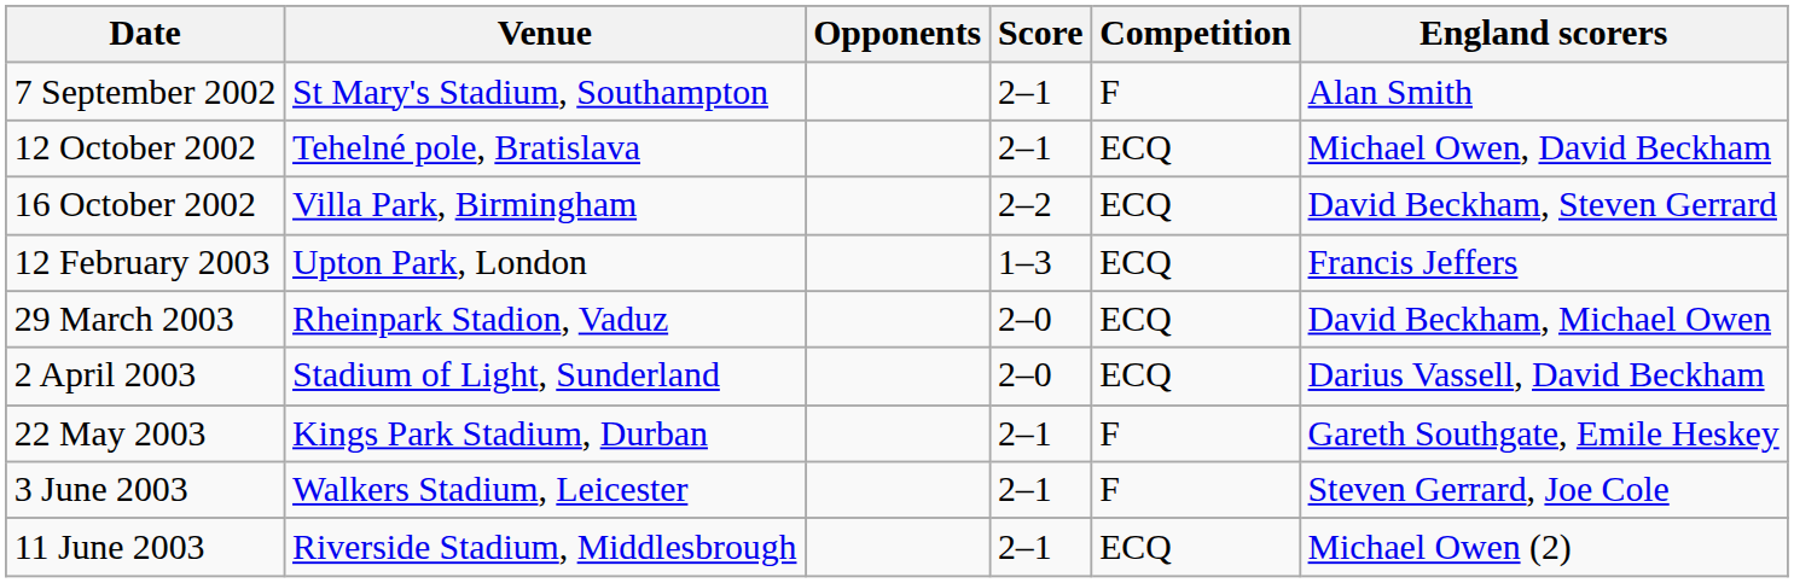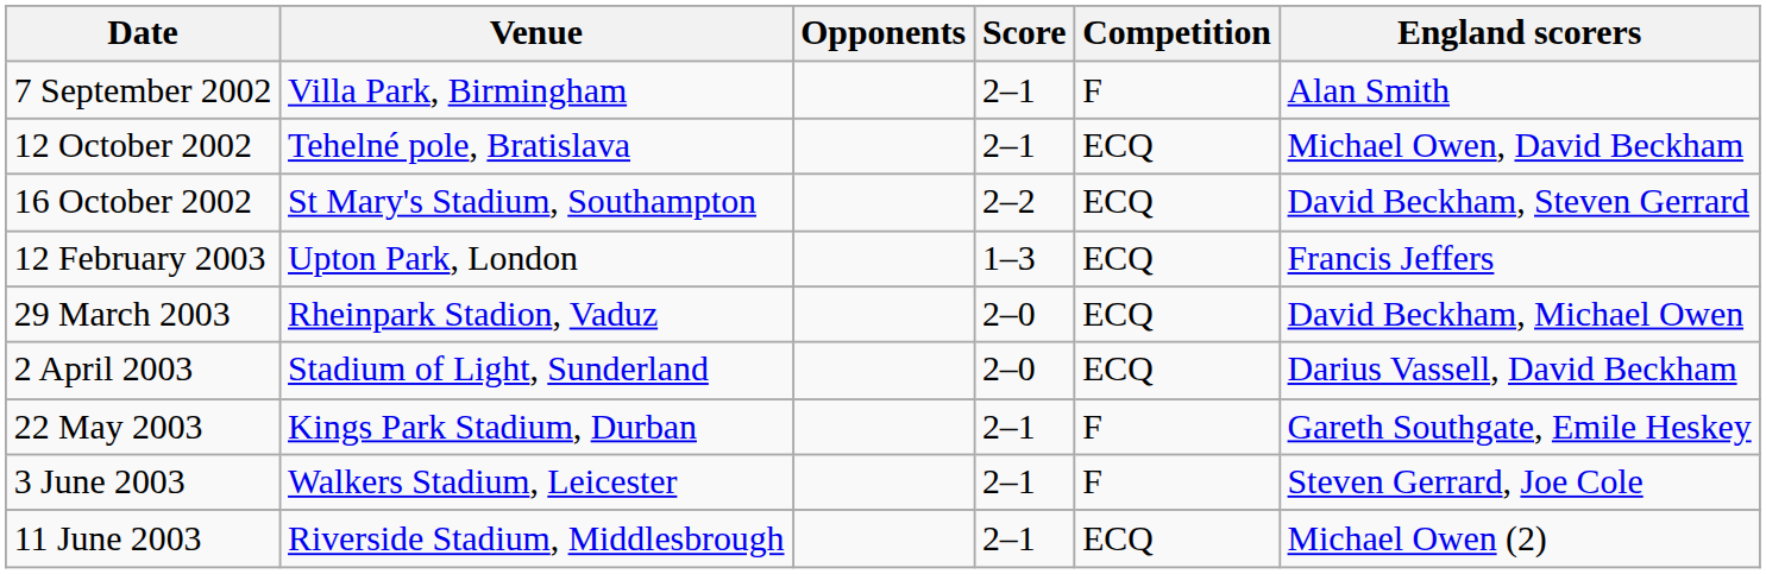7 September 2002 | Venue: St Mary's Stadium, Southampton -> Villa Park, Birmingham
16 October 2002 | Venue: Villa Park, Birmingham -> St Mary's Stadium, Southampton
